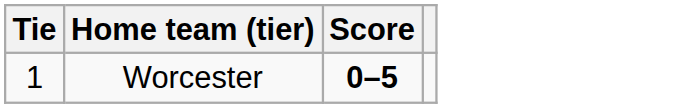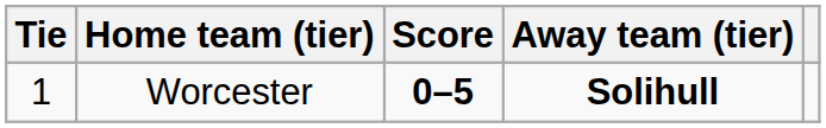+ column: Away team (tier) | Solihull
